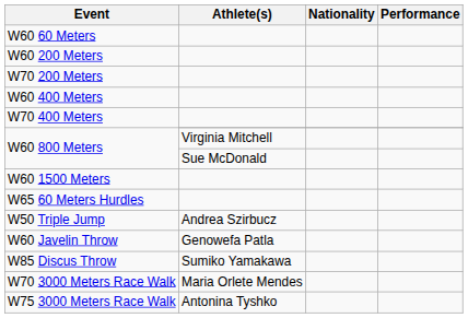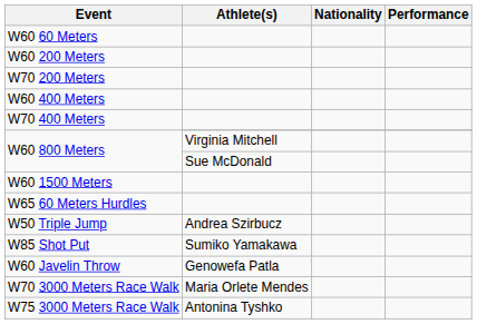+ row: W85 Shot Put | Sumiko Yamakawa
- row: W85 Discus Throw | Sumiko Yamakawa
